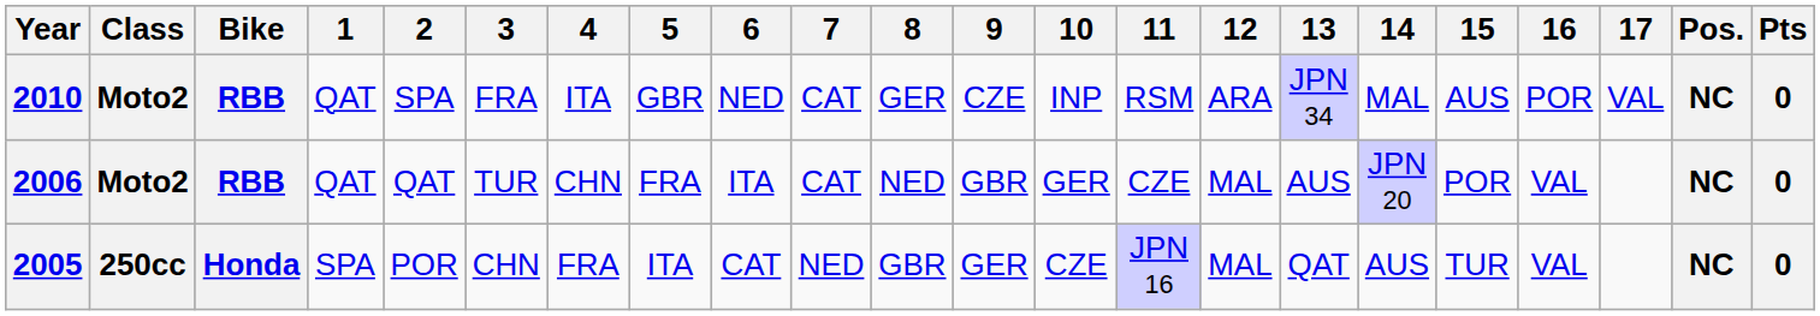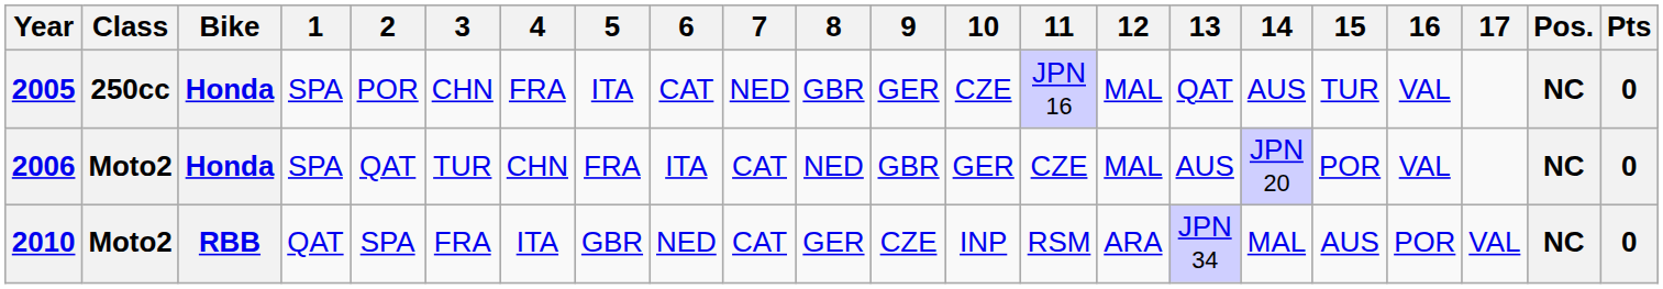rows swapped: 2005 <-> 2010
2006 | Bike: RBB -> Honda
2006 | 1: QAT -> SPA
